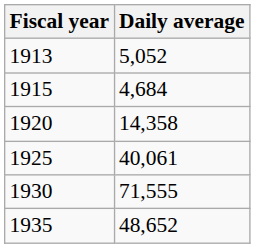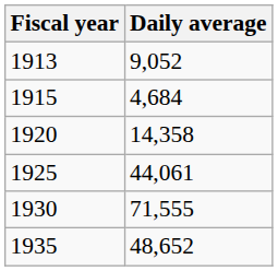1913 | Daily average: 5,052 -> 9,052
1925 | Daily average: 40,061 -> 44,061
